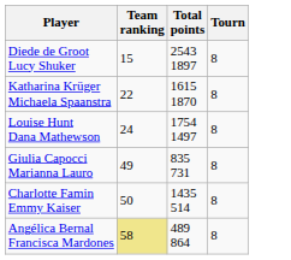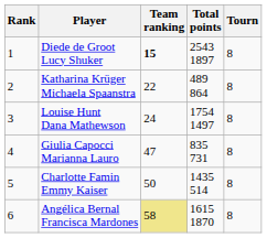+ column: Rank | 1 | 2 | 3 | 4 | 5 | 6
Diede de Groot Lucy Shuker | Team ranking: normal -> bold
Katharina Krüger Michaela Spaanstra | Total points: 1615 1870 -> 489 864
Giulia Capocci Marianna Lauro | Team ranking: 49 -> 47
Angélica Bernal Francisca Mardones | Total points: 489 864 -> 1615 1870
